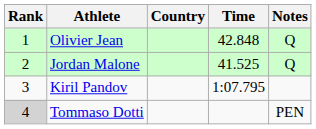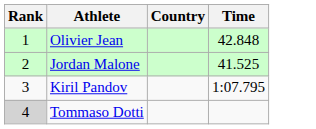- column: Notes | Q | Q | PEN
